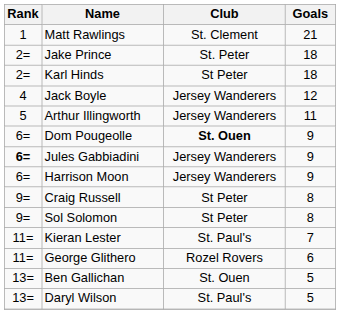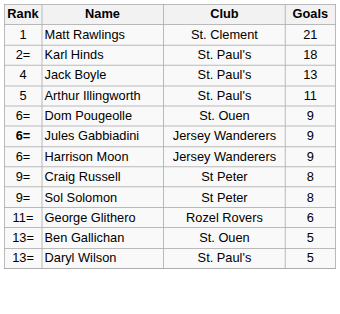- row: 2= | Jake Prince | St. Peter | 18
Karl Hinds | Club: St Peter -> St. Paul's
Jack Boyle | Club: Jersey Wanderers -> St. Paul's
Jack Boyle | Goals: 12 -> 13
Arthur Illingworth | Club: Jersey Wanderers -> St. Paul's
Dom Pougeolle | Club: bold -> normal
- row: 11= | Kieran Lester | St. Paul's | 7
